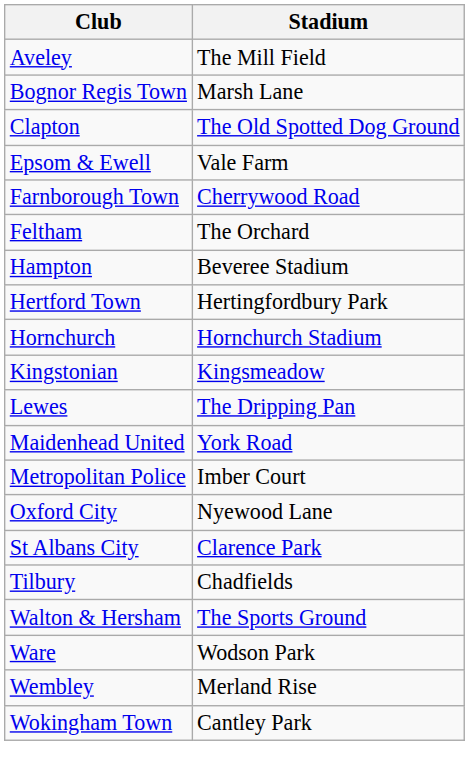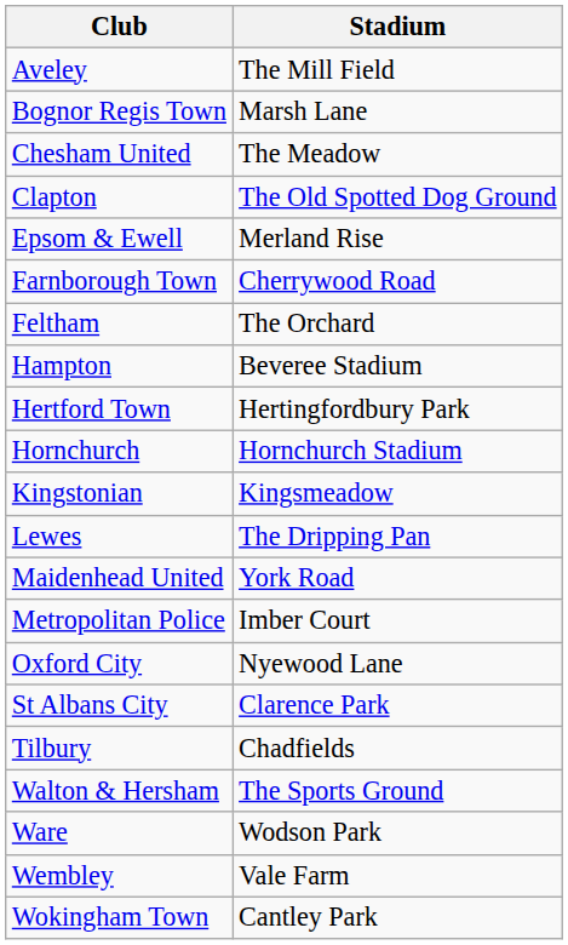+ row: Chesham United | The Meadow
Epsom & Ewell | Stadium: Vale Farm -> Merland Rise
Wembley | Stadium: Merland Rise -> Vale Farm
